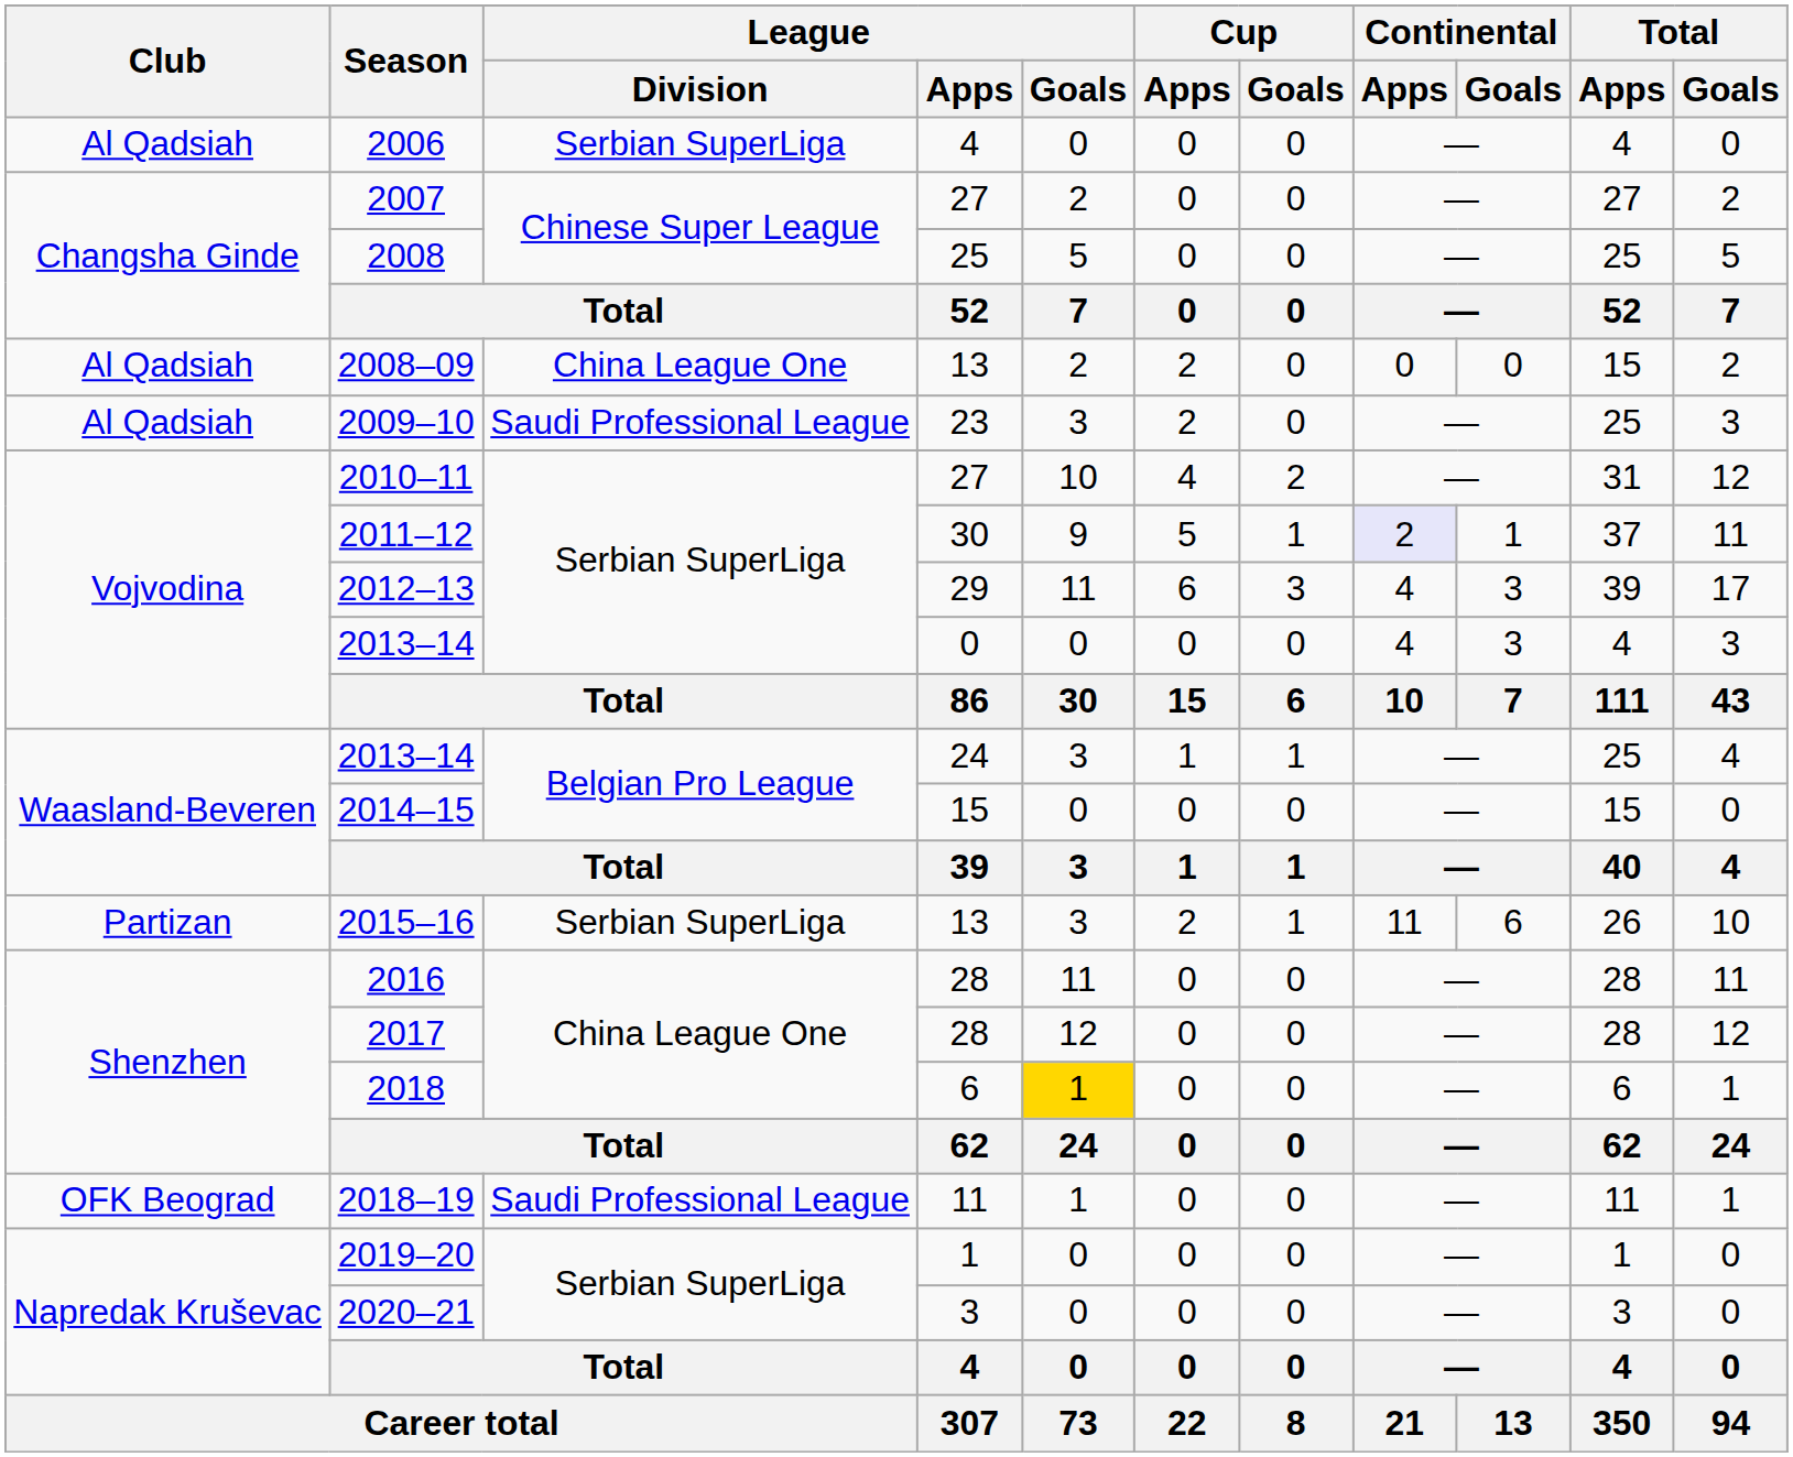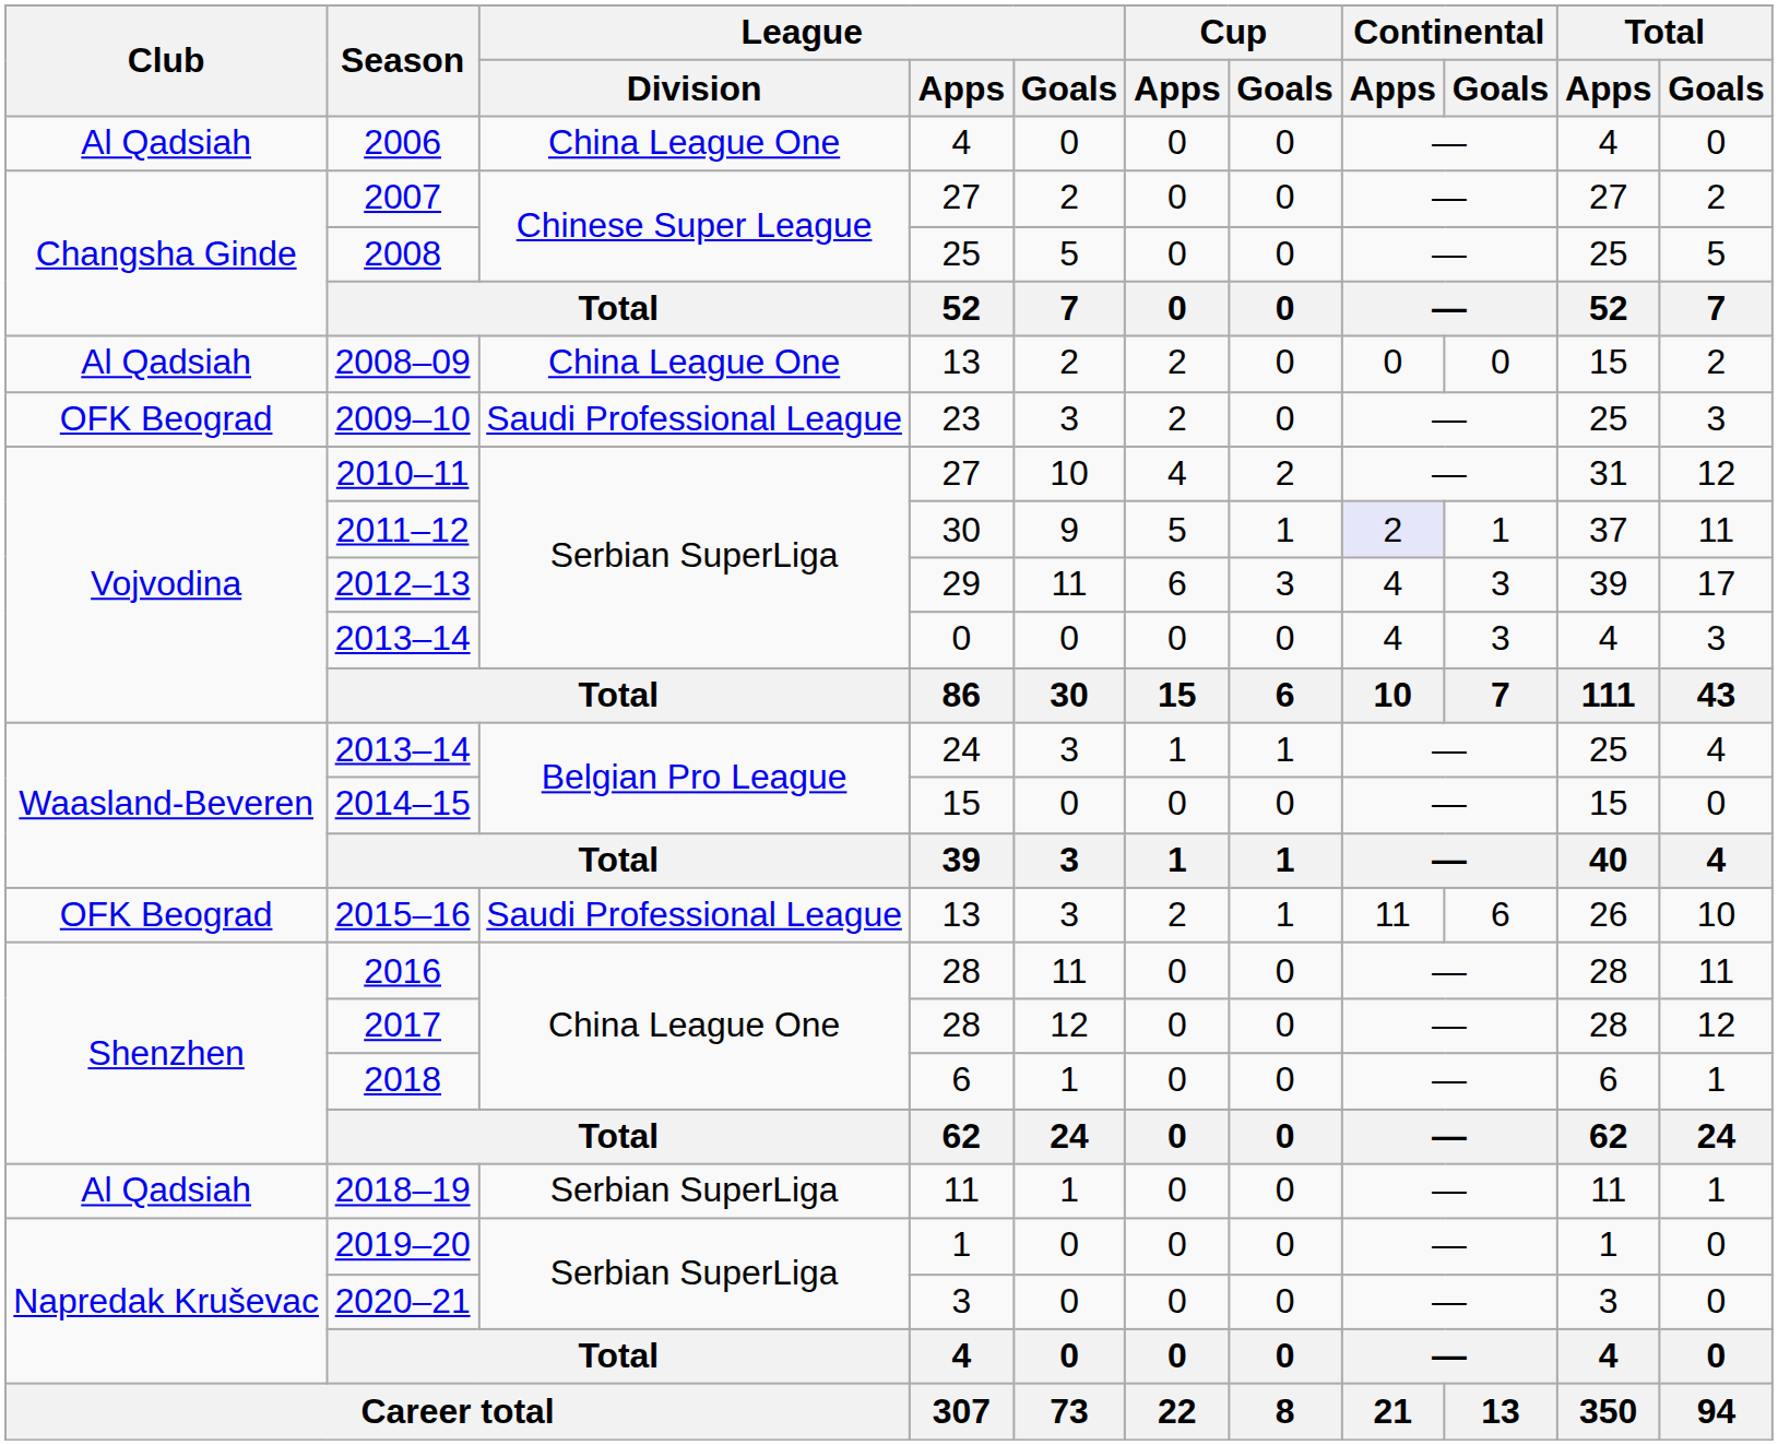2006 | League / Division: Serbian SuperLiga -> China League One
2009–10 | Club: Al Qadsiah -> OFK Beograd
2015–16 | Club: Partizan -> OFK Beograd
2015–16 | League / Division: Serbian SuperLiga -> Saudi Professional League
2018 | League / Goals: gold background -> no background
2018–19 | Club: OFK Beograd -> Al Qadsiah
2018–19 | League / Division: Saudi Professional League -> Serbian SuperLiga
